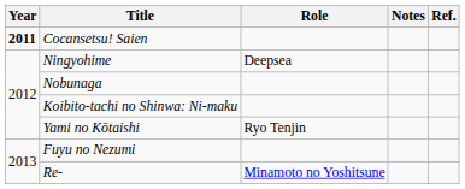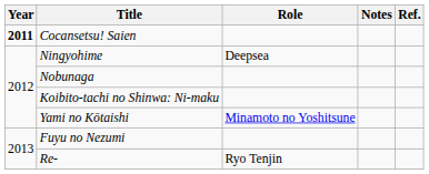Yami no Kōtaishi | Role: Ryo Tenjin -> Minamoto no Yoshitsune
Re- | Role: Minamoto no Yoshitsune -> Ryo Tenjin
